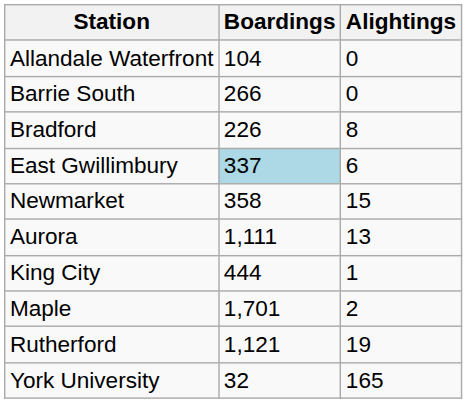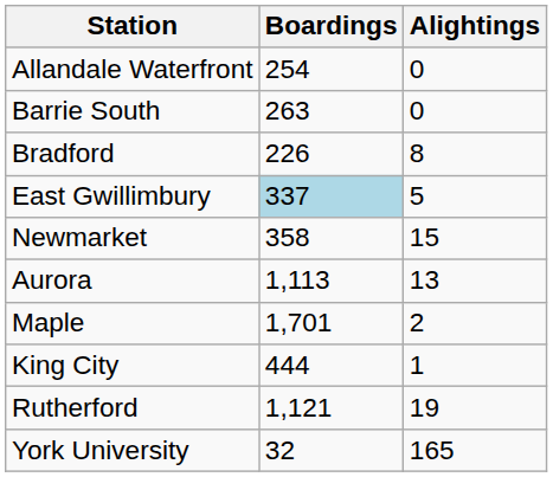Allandale Waterfront | Boardings: 104 -> 254
Barrie South | Boardings: 266 -> 263
East Gwillimbury | Alightings: 6 -> 5
Aurora | Boardings: 1,111 -> 1,113
rows swapped: King City <-> Maple
